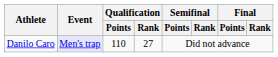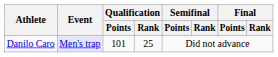Danilo Caro | Qualification / Points: 110 -> 101
Danilo Caro | Qualification / Rank: 27 -> 25
